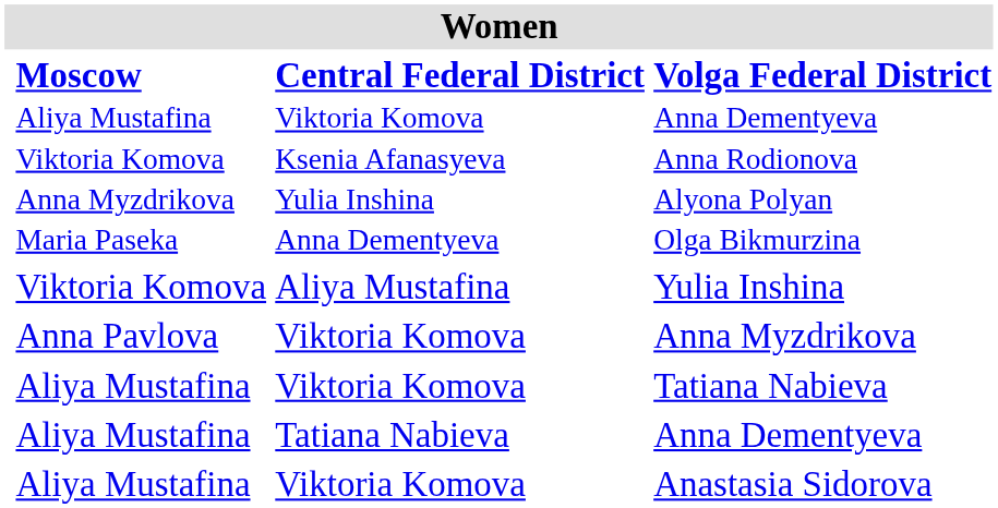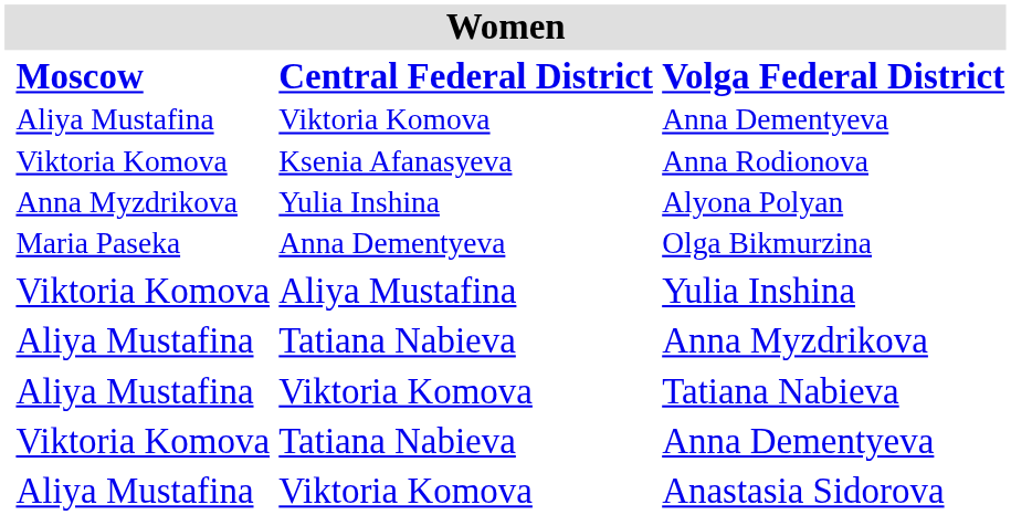Anna Myzdrikova | column 2: Anna Pavlova -> Aliya Mustafina
Anna Myzdrikova | column 3: Viktoria Komova -> Tatiana Nabieva
Anna Dementyeva | column 2: Aliya Mustafina -> Viktoria Komova
